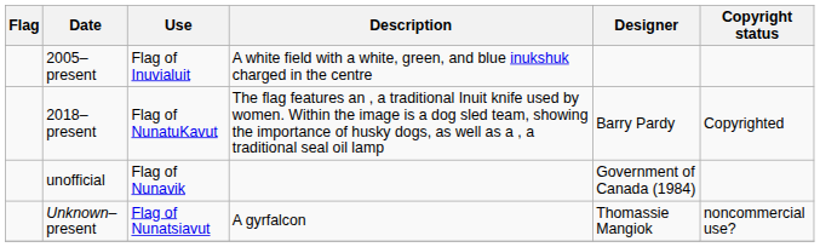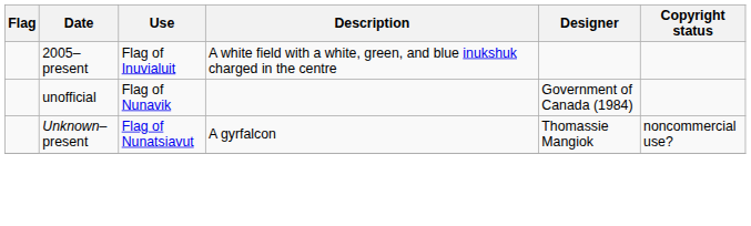- row: 2018–present | Flag of NunatuKavut | The flag features an , a traditional Inuit knife used by women. Within the image is a dog sled team, showing the importance of husky dogs, as well as a , a traditional seal oil lamp | Barry Pardy | Copyrighted
